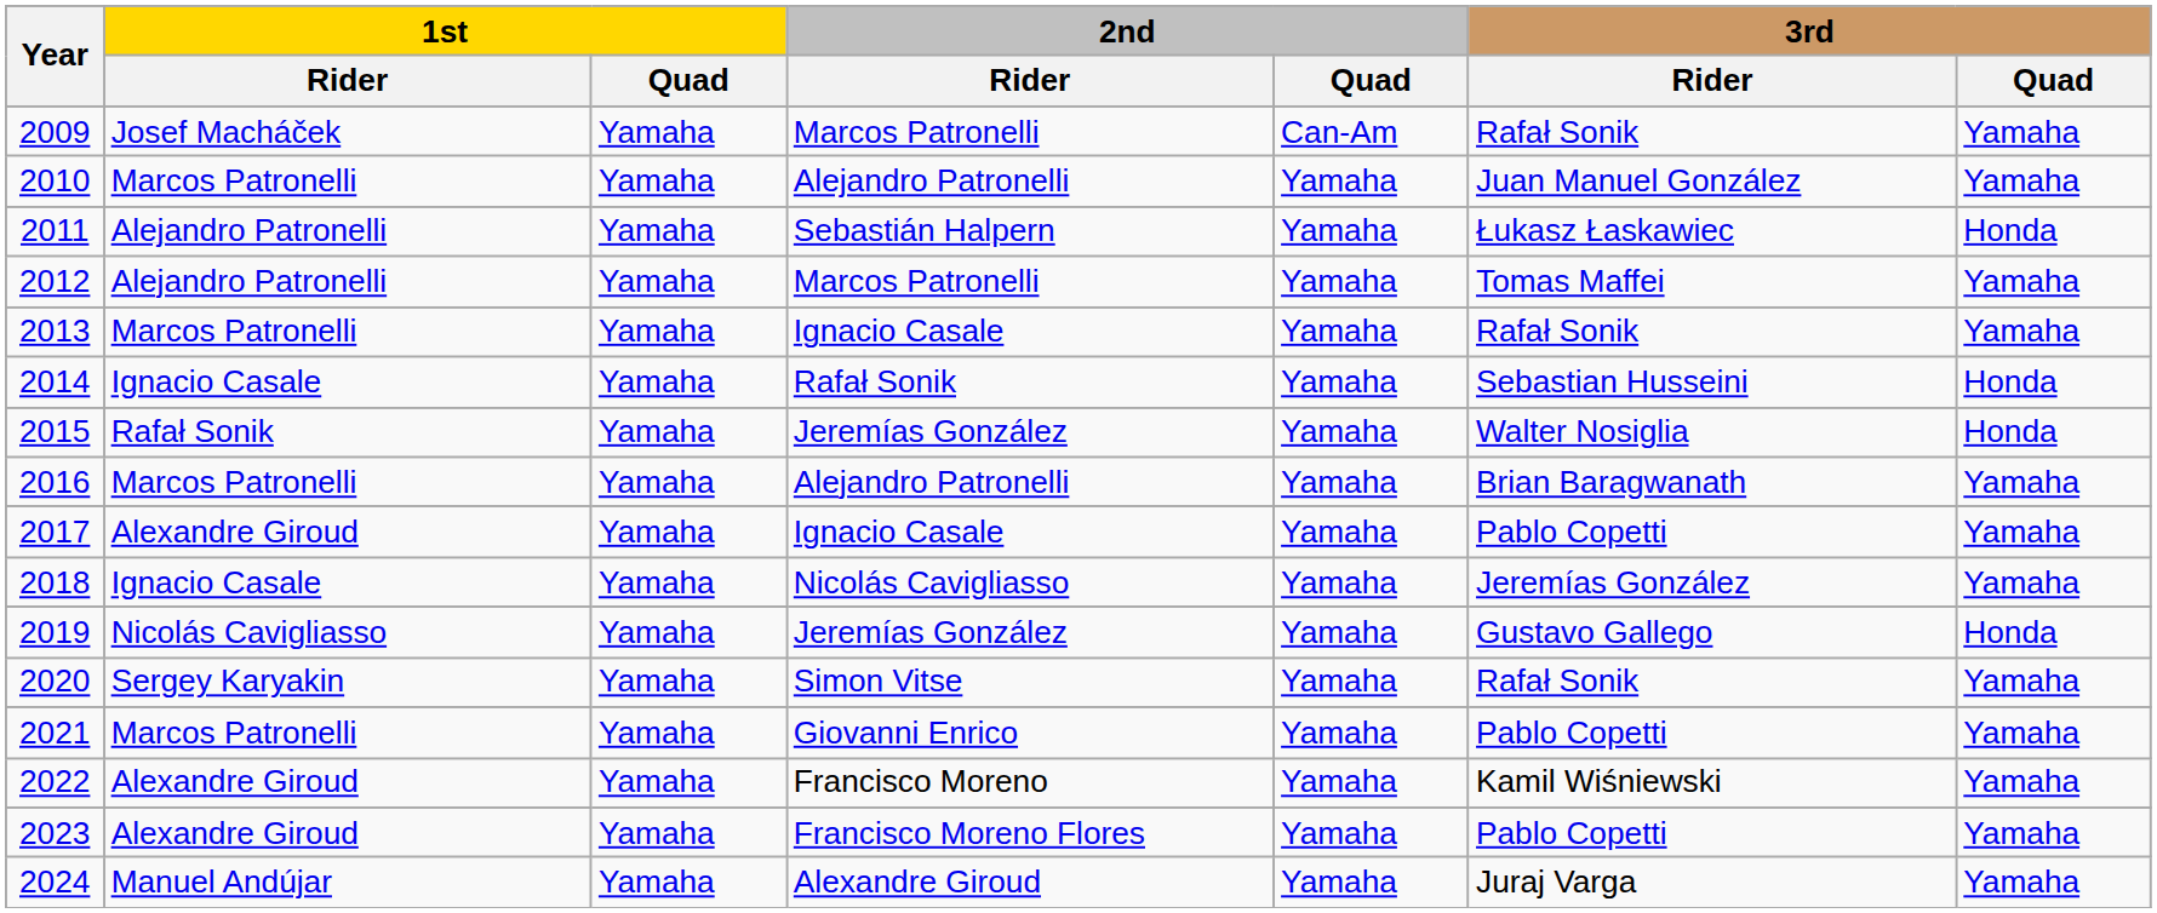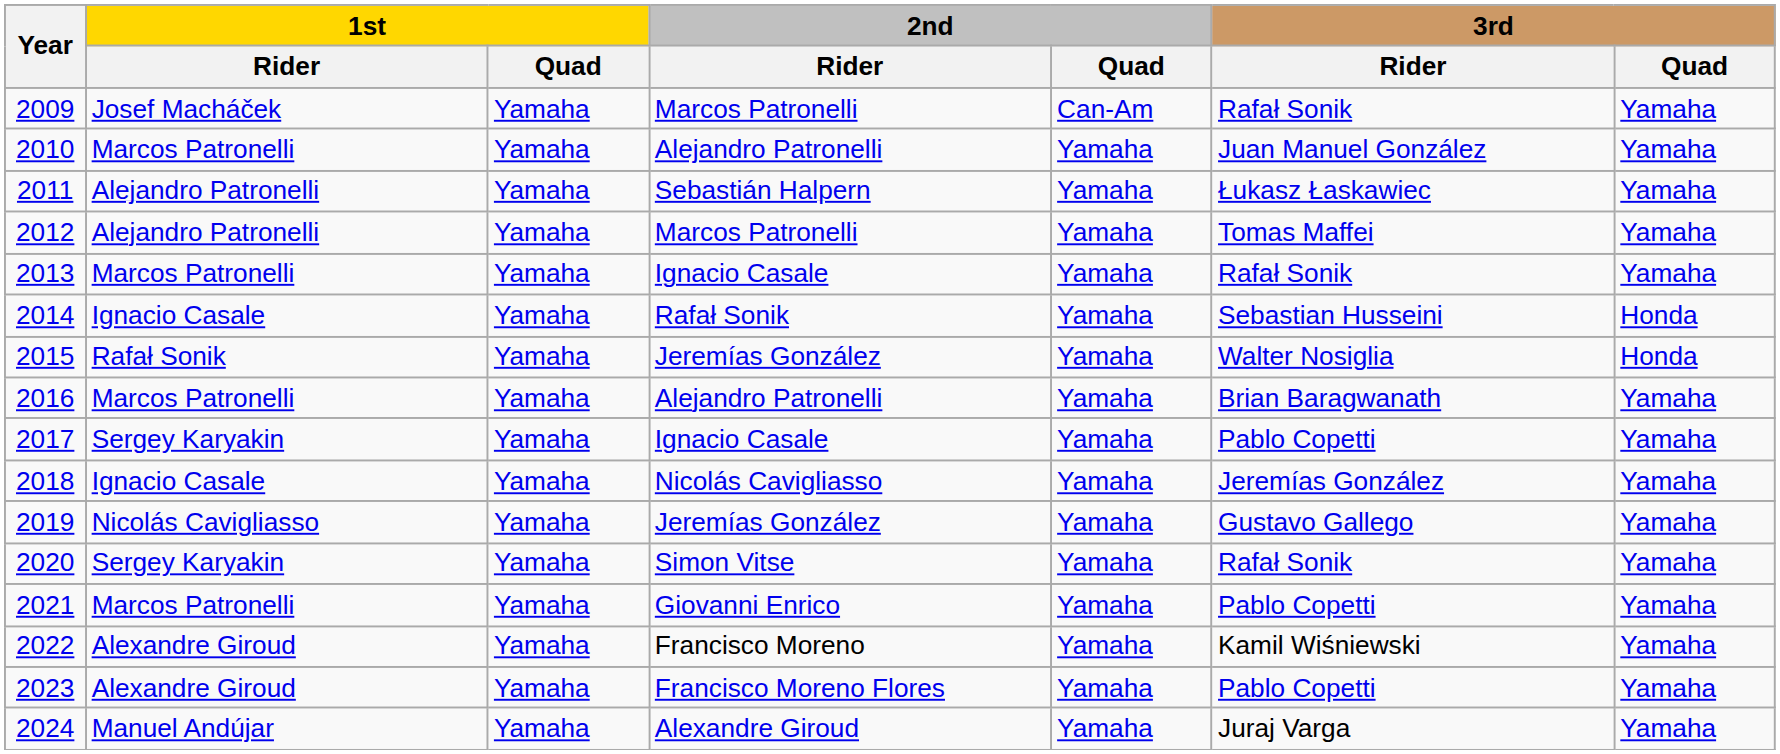2011 | 3rd / Quad: Honda -> Yamaha
2017 | 1st / Rider: Alexandre Giroud -> Sergey Karyakin
2019 | 3rd / Quad: Honda -> Yamaha
